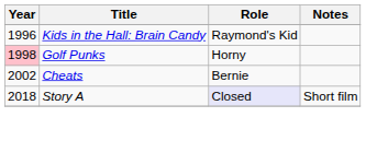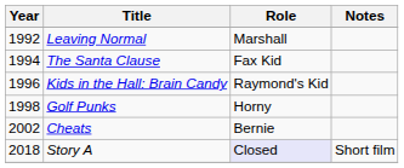+ row: 1992 | Leaving Normal | Marshall
+ row: 1994 | The Santa Clause | Fax Kid
Golf Punks | Year: pink background -> no background
